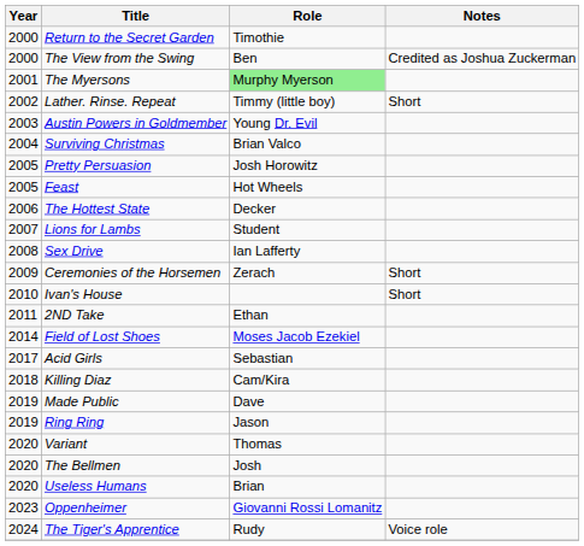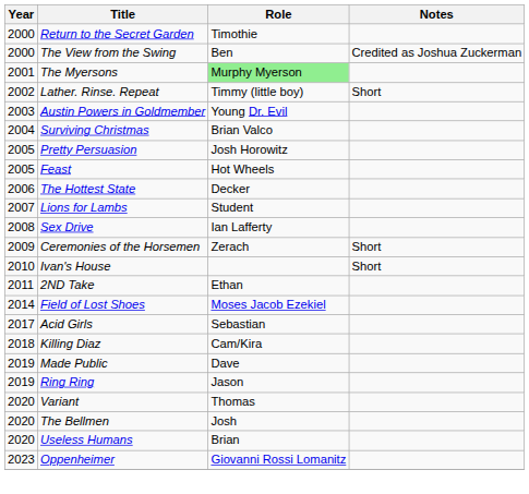- row: 2024 | The Tiger's Apprentice | Rudy | Voice role
